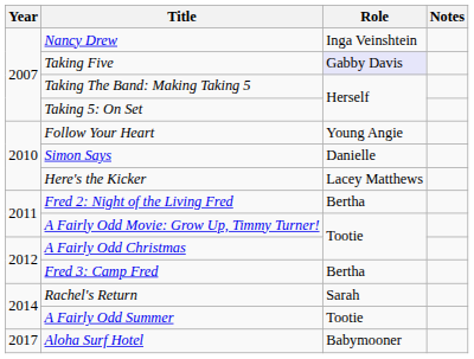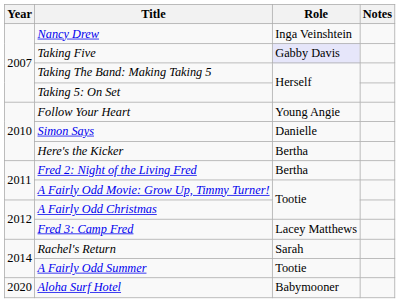Here's the Kicker | Role: Lacey Matthews -> Bertha
Fred 3: Camp Fred | Role: Bertha -> Lacey Matthews
Aloha Surf Hotel | Year: 2017 -> 2020
